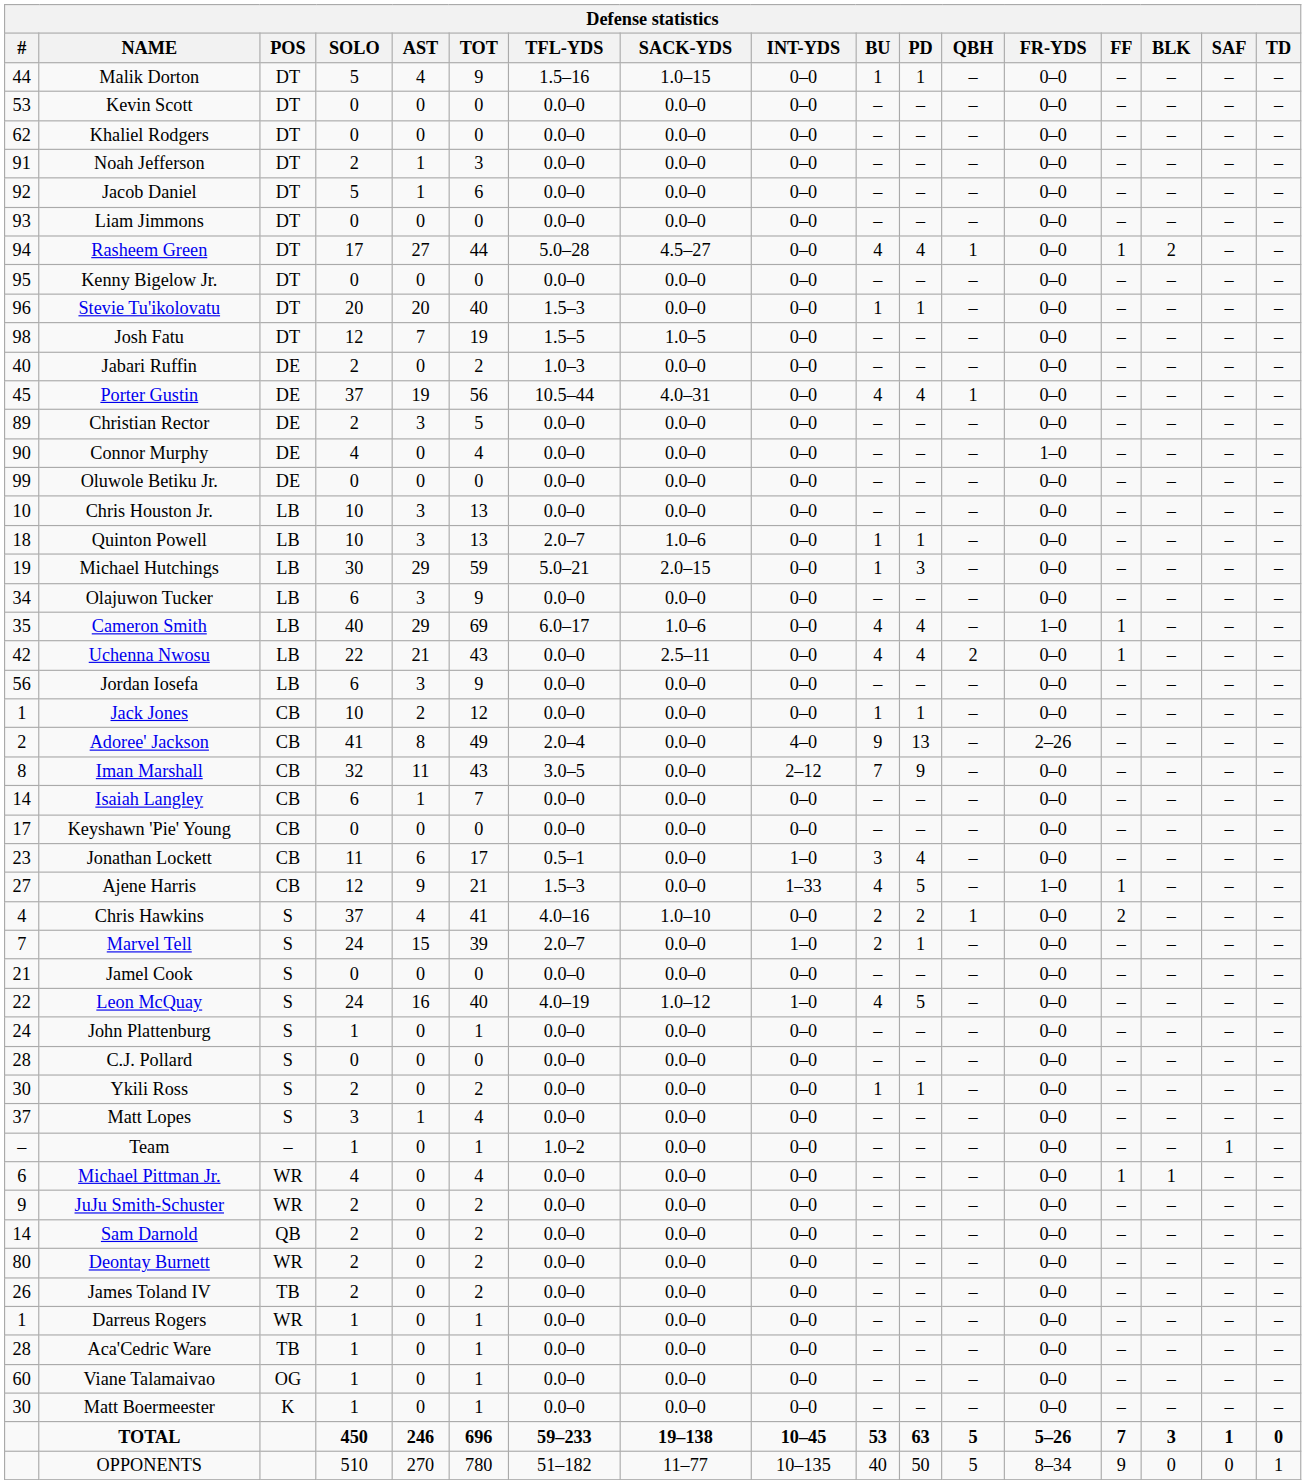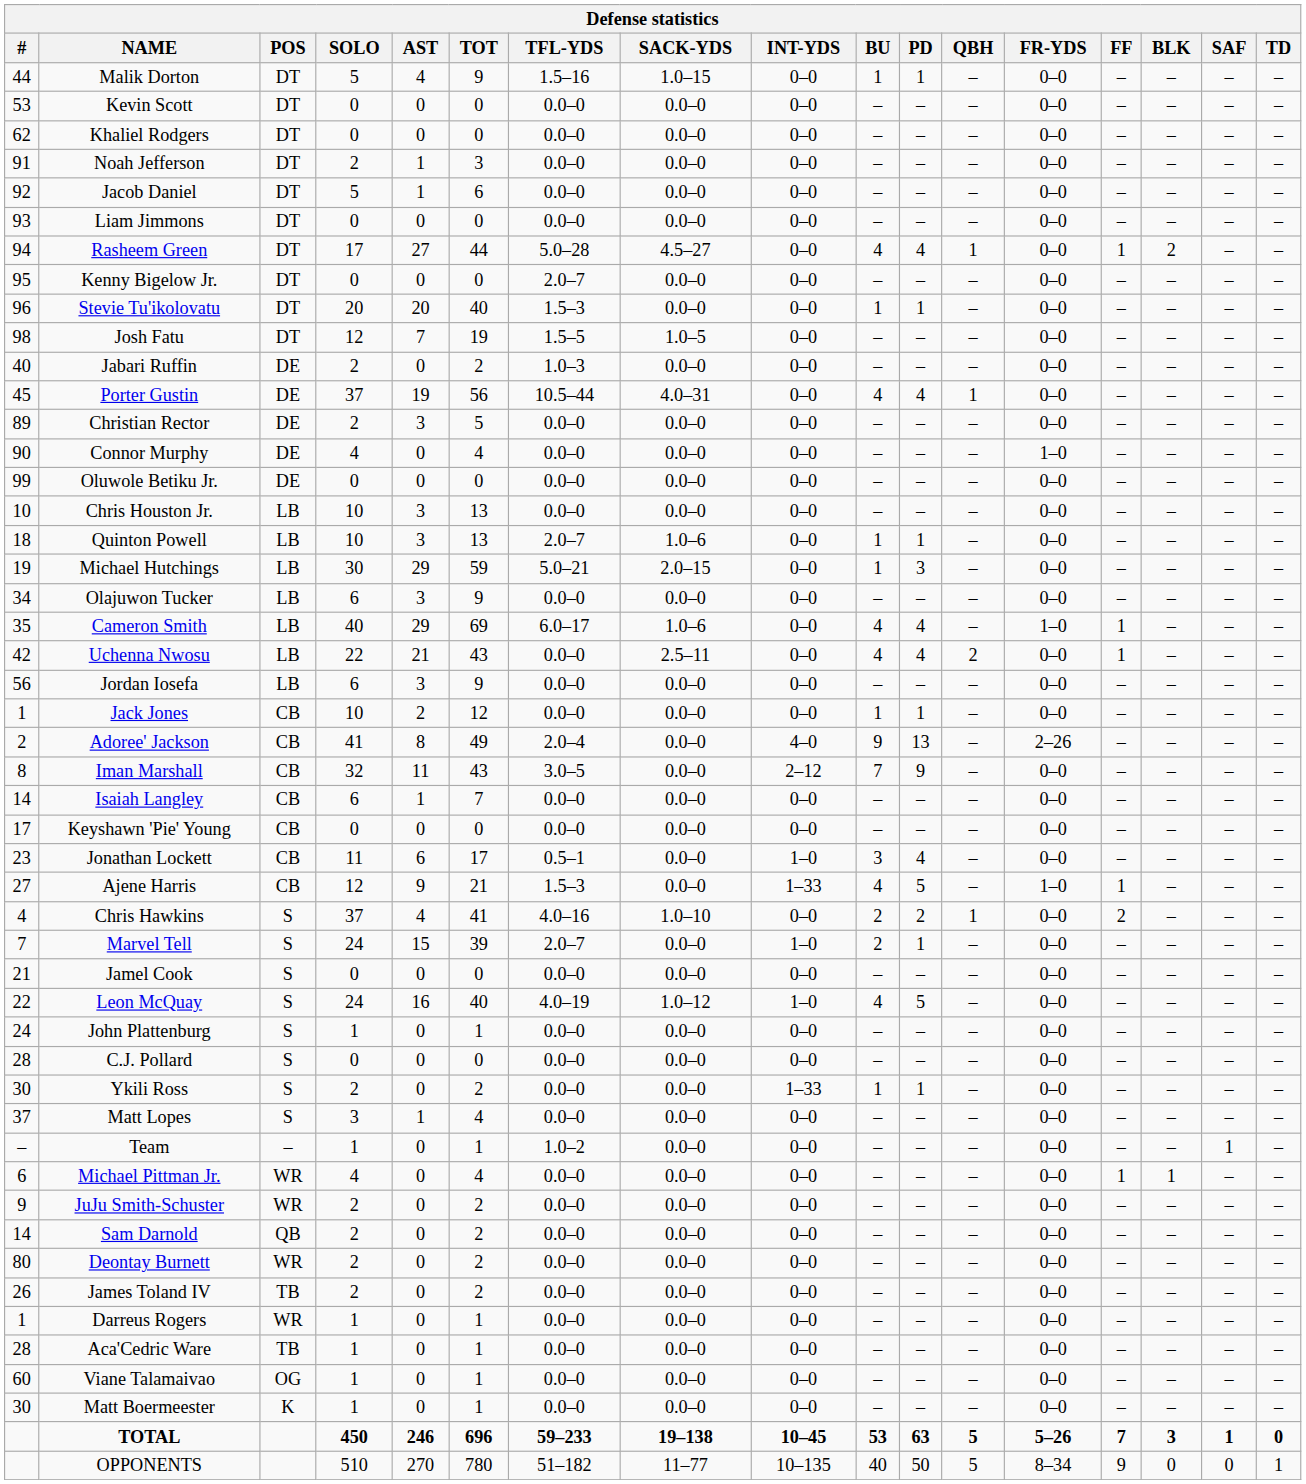Kenny Bigelow Jr. | TFL-YDS: 0.0–0 -> 2.0–7
Ykili Ross | INT-YDS: 0–0 -> 1–33
